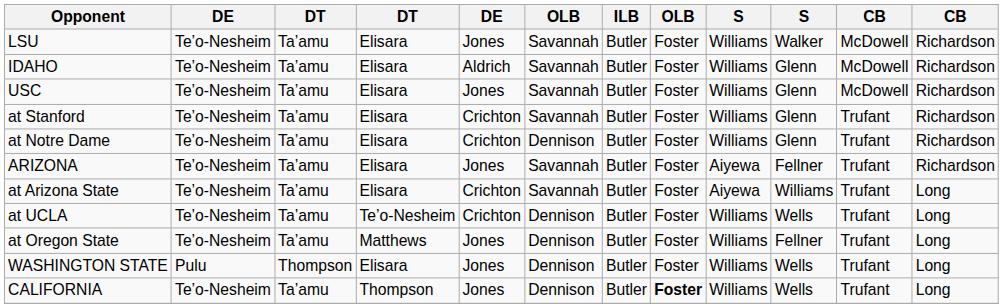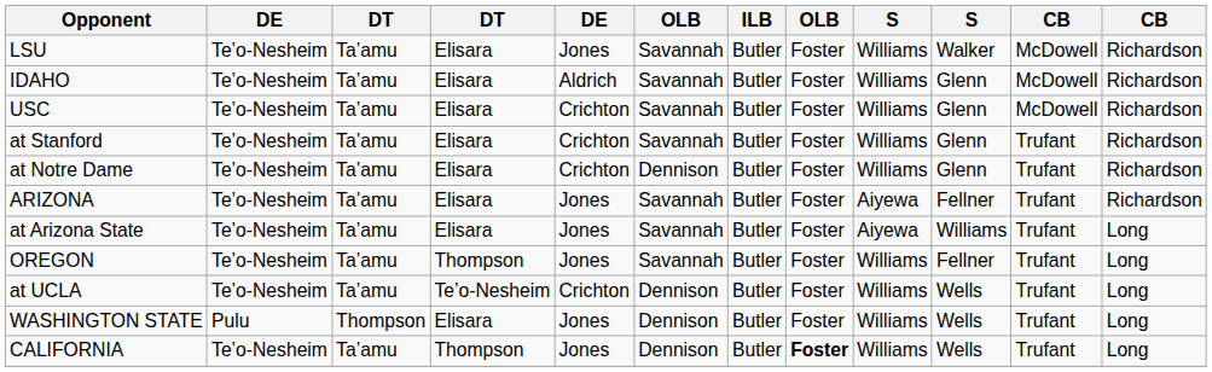USC | column 5: Jones -> Crichton
at Arizona State | column 5: Crichton -> Jones
+ row: OREGON | Te’o-Nesheim | Ta’amu | Thompson | Jones | Savannah | Butler | Foster | Williams | Fellner | Trufant | Long
- row: at Oregon State | Te’o-Nesheim | Ta’amu | Matthews | Jones | Dennison | Butler | Foster | Williams | Fellner | Trufant | Long
